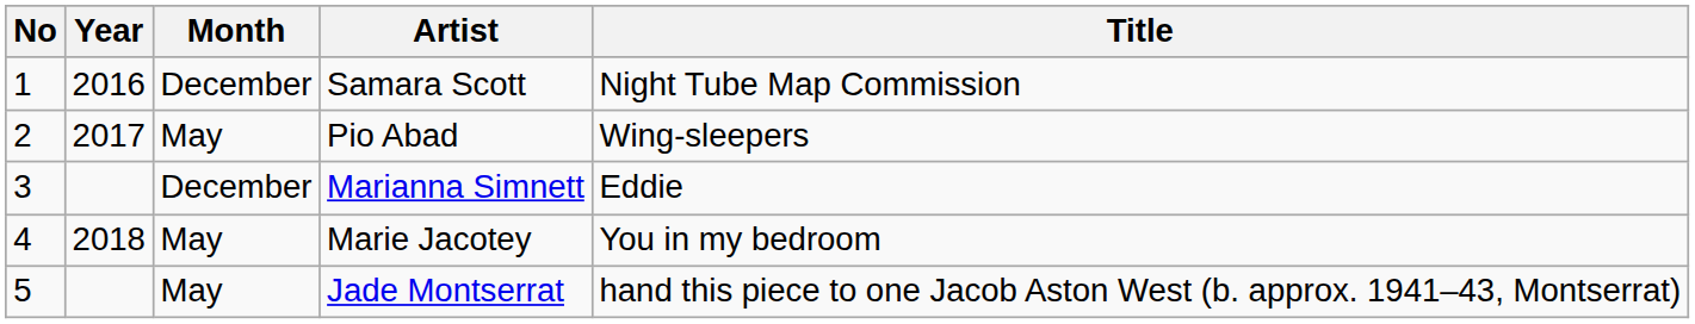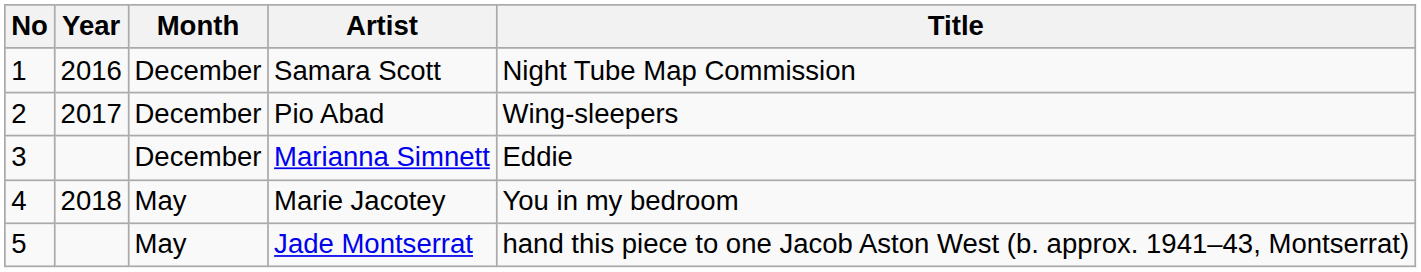Pio Abad | Month: May -> December
